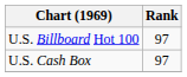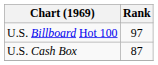U.S. Cash Box | Rank: 97 -> 87
